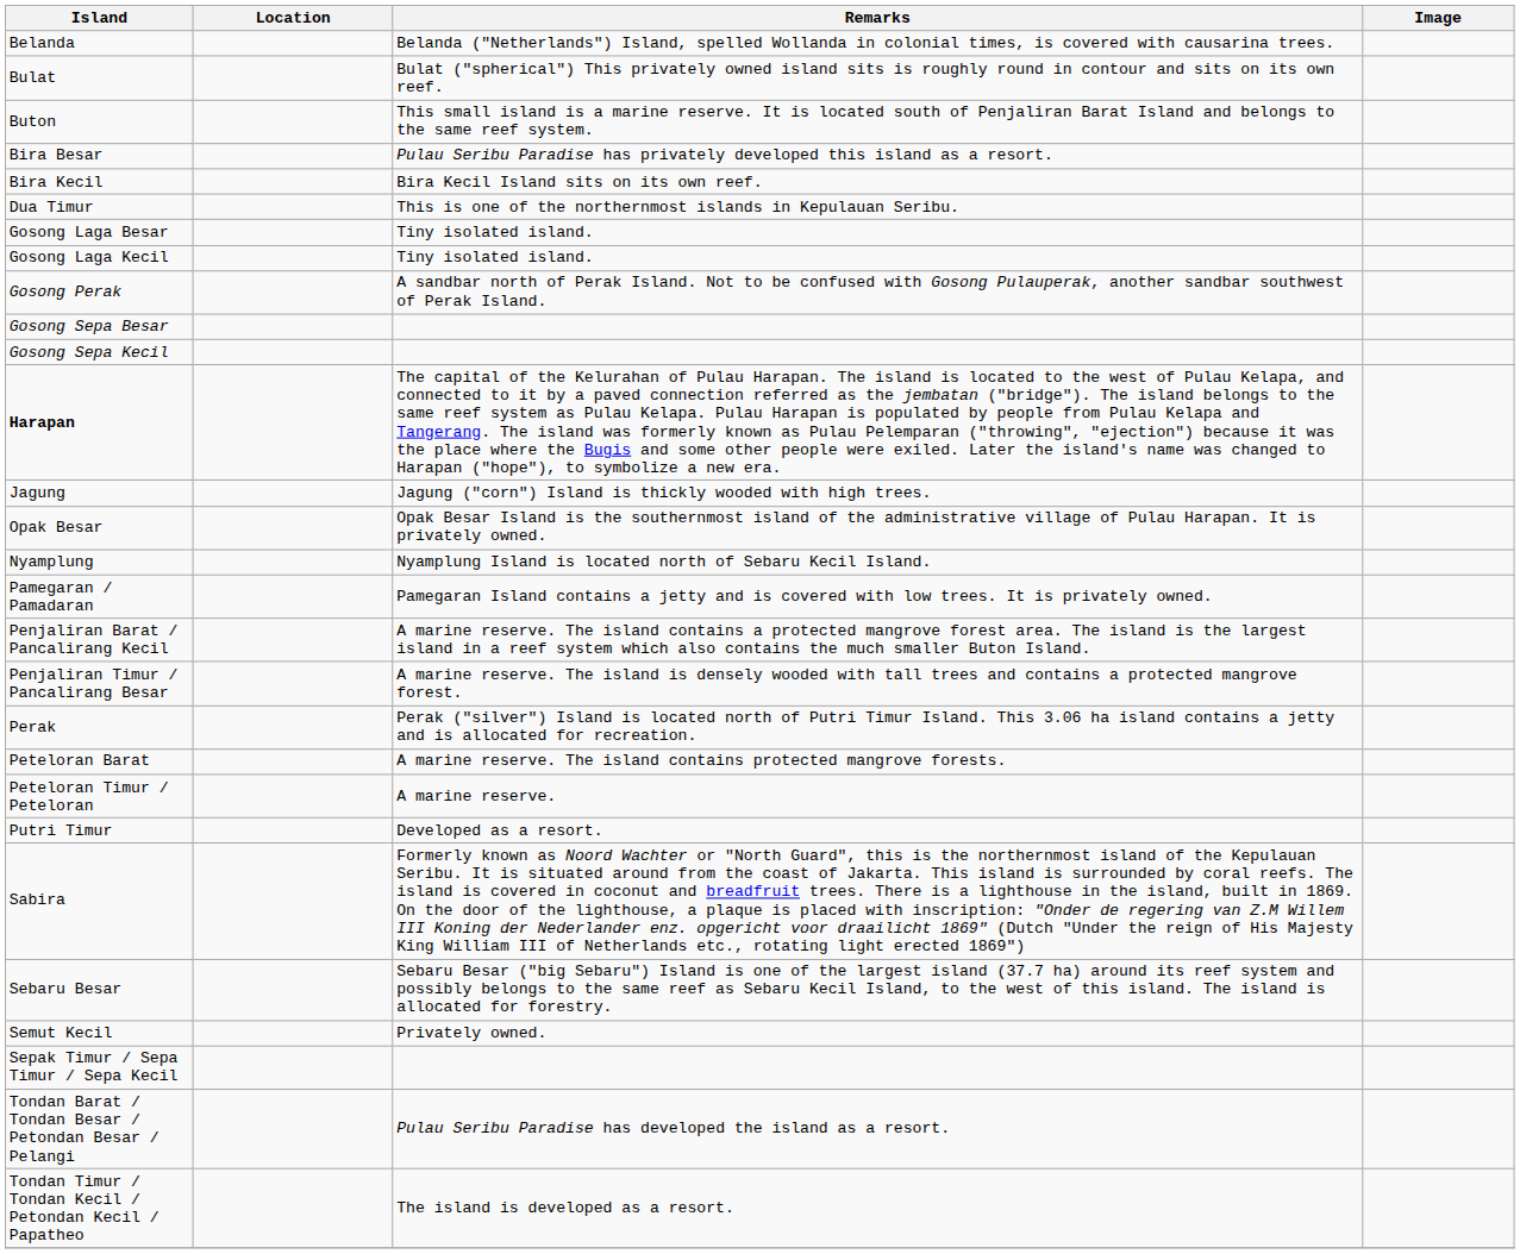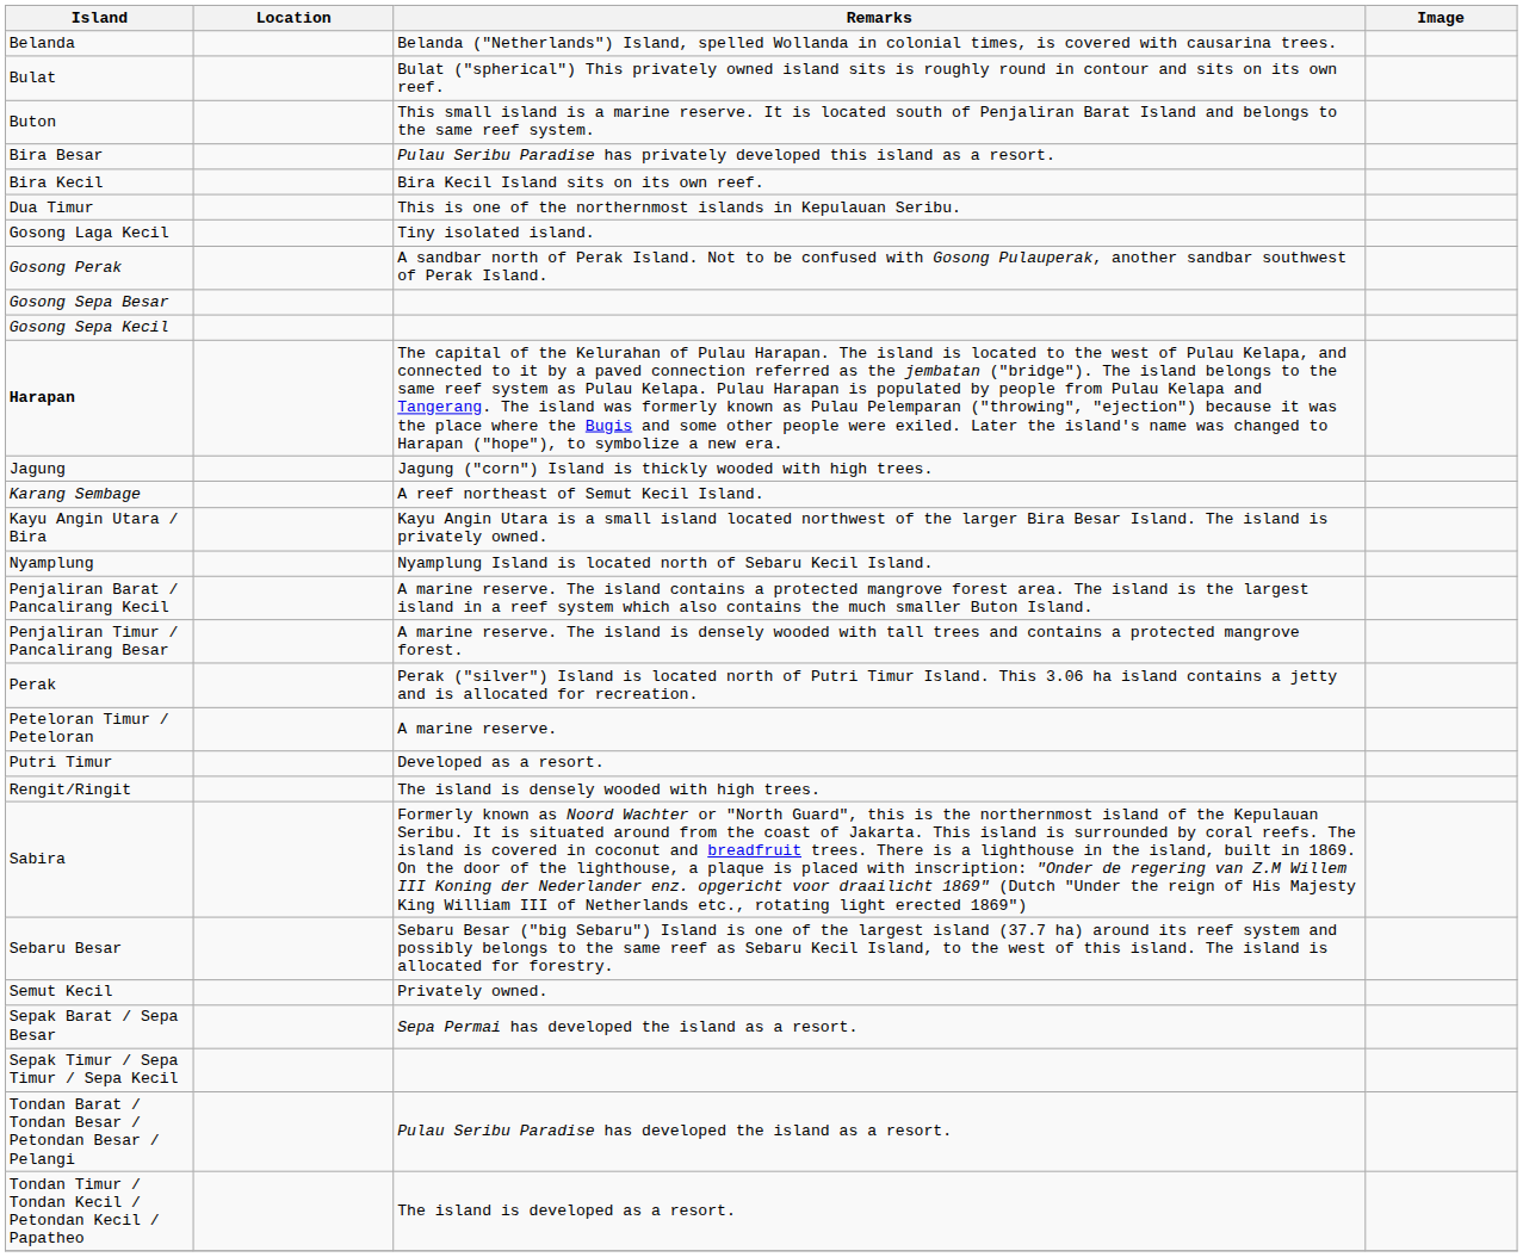- row: Gosong Laga Besar | Tiny isolated island.
+ row: Karang Sembage | A reef northeast of Semut Kecil Island.
+ row: Kayu Angin Utara / Bira | Kayu Angin Utara is a small island located northwest of the larger Bira Besar Island. The island is privately owned.
- row: Opak Besar | Opak Besar Island is the southernmost island of the administrative village of Pulau Harapan. It is privately owned.
- row: Pamegaran / Pamadaran | Pamegaran Island contains a jetty and is covered with low trees. It is privately owned.
- row: Peteloran Barat | A marine reserve. The island contains protected mangrove forests.
+ row: Rengit/Ringit | The island is densely wooded with high trees.
+ row: Sepak Barat / Sepa Besar | Sepa Permai has developed the island as a resort.
